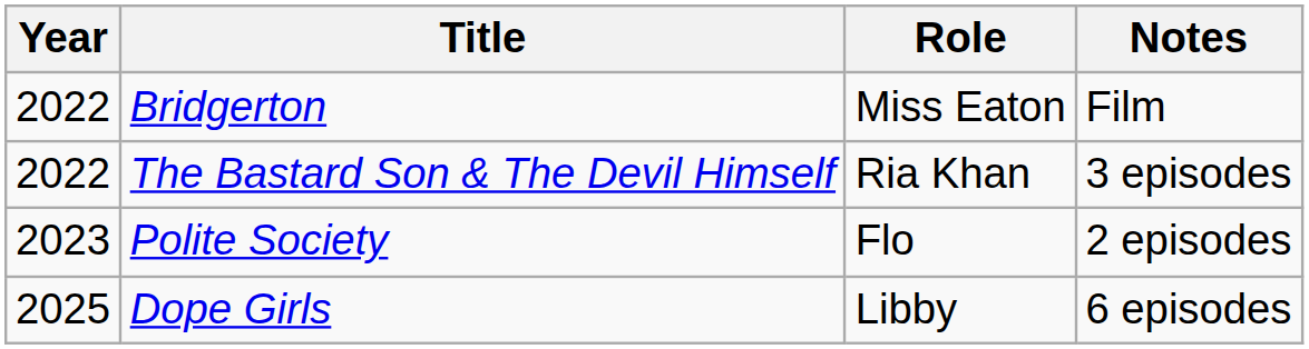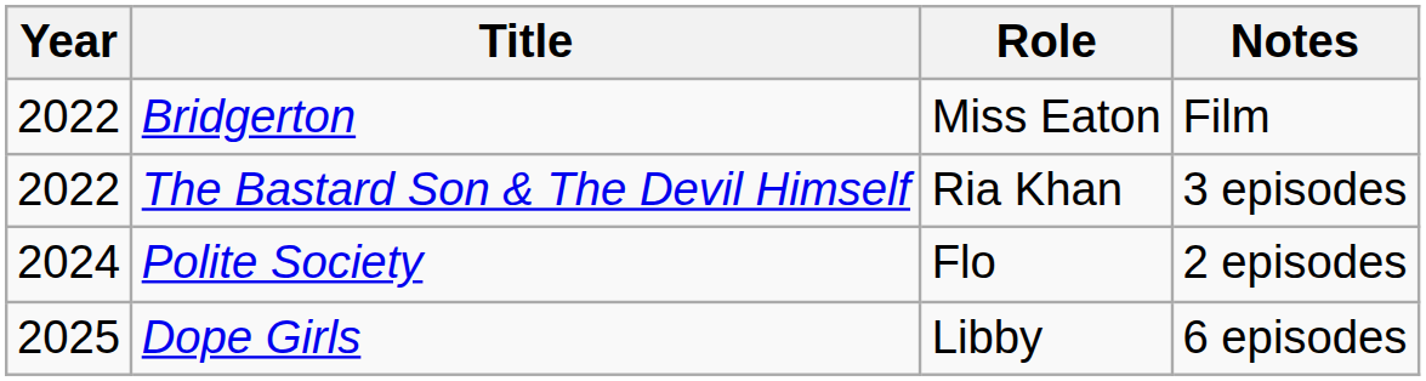Polite Society | Year: 2023 -> 2024
